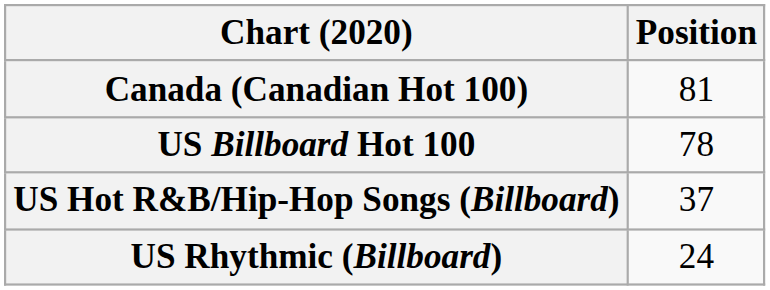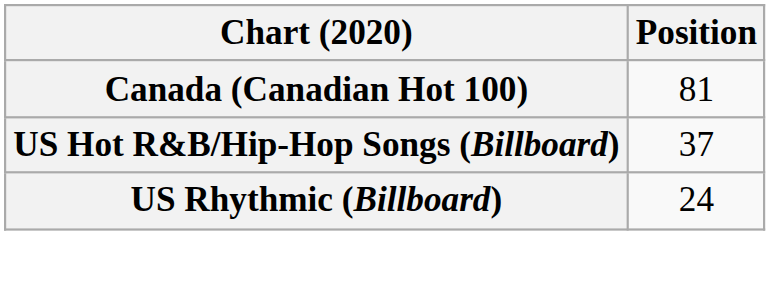- row: US Billboard Hot 100 | 78
